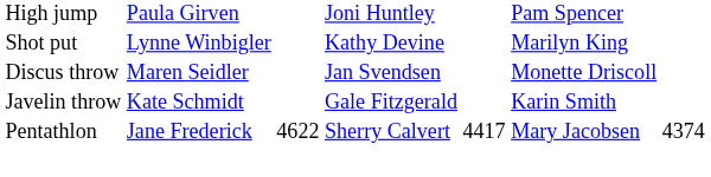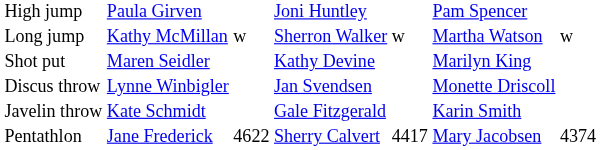+ row: Long jump | Kathy McMillan | w | Sherron Walker | w | Martha Watson | w
Shot put | column 2: Lynne Winbigler -> Maren Seidler
Discus throw | column 2: Maren Seidler -> Lynne Winbigler
